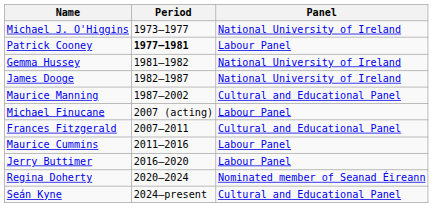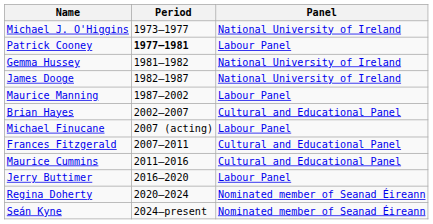Maurice Manning | Panel: Cultural and Educational Panel -> Labour Panel
+ row: Brian Hayes | 2002–2007 | Cultural and Educational Panel
Maurice Cummins | Panel: Labour Panel -> Cultural and Educational Panel
Seán Kyne | Panel: Cultural and Educational Panel -> Nominated member of Seanad Éireann
